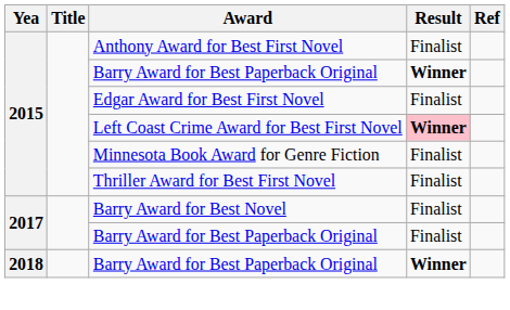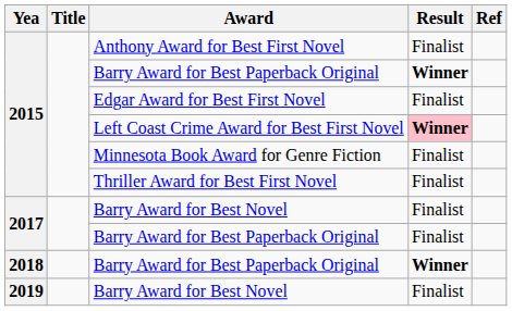+ row: 2019 | Barry Award for Best Novel | Finalist
